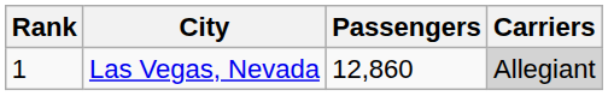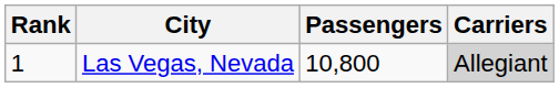Las Vegas, Nevada | Passengers: 12,860 -> 10,800
